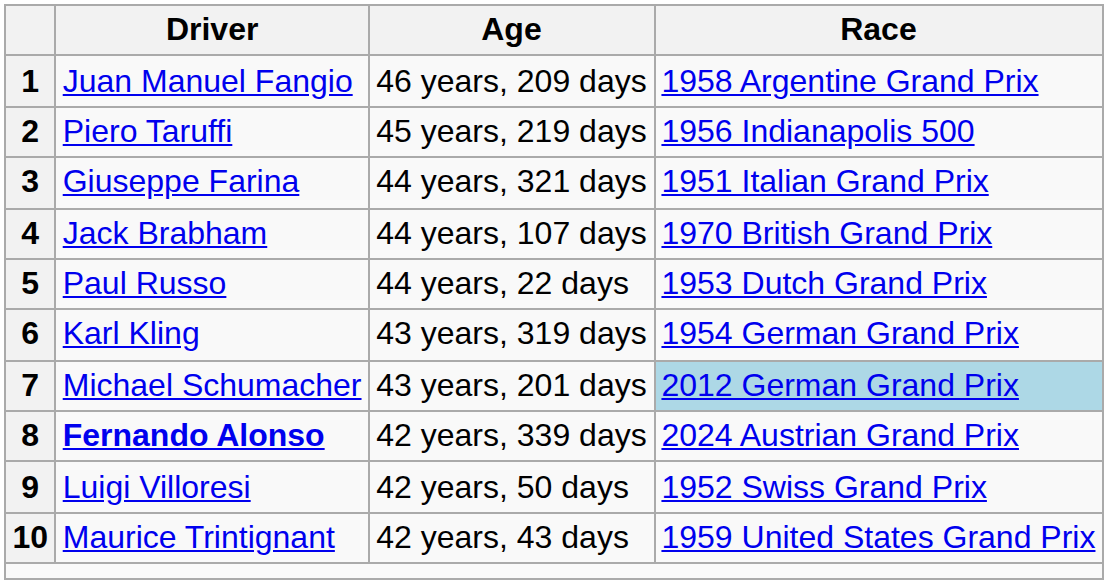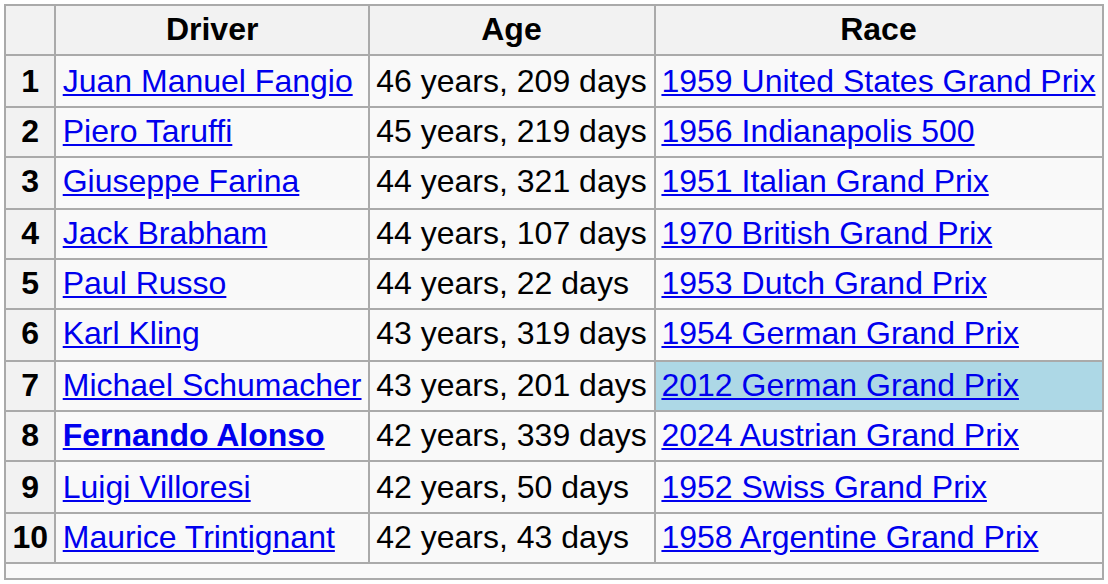1 | Race: 1958 Argentine Grand Prix -> 1959 United States Grand Prix
10 | Race: 1959 United States Grand Prix -> 1958 Argentine Grand Prix
